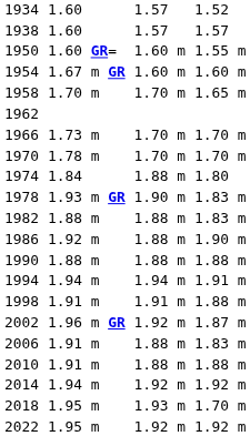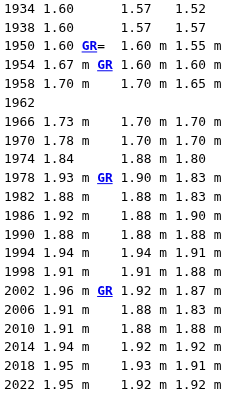2018 | column 7: 1.70 m -> 1.91 m
